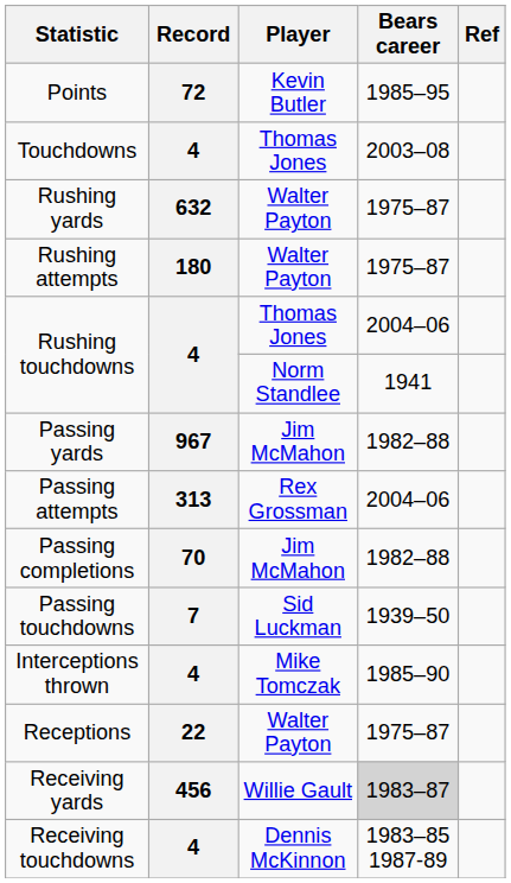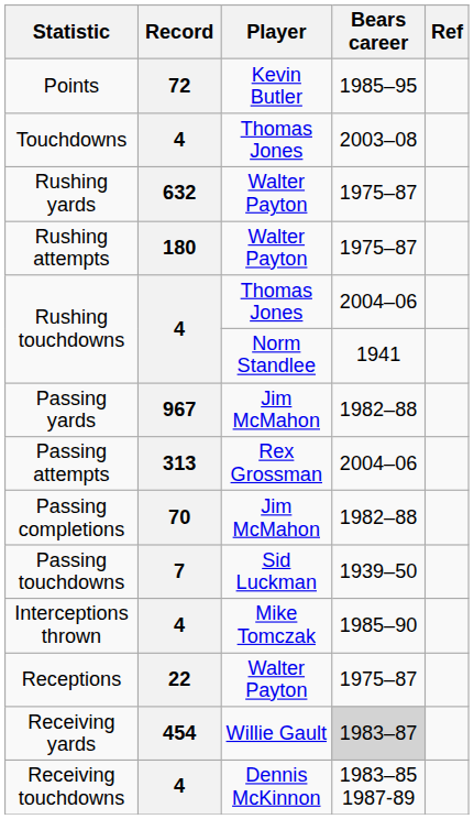Receiving yards | Record: 456 -> 454
